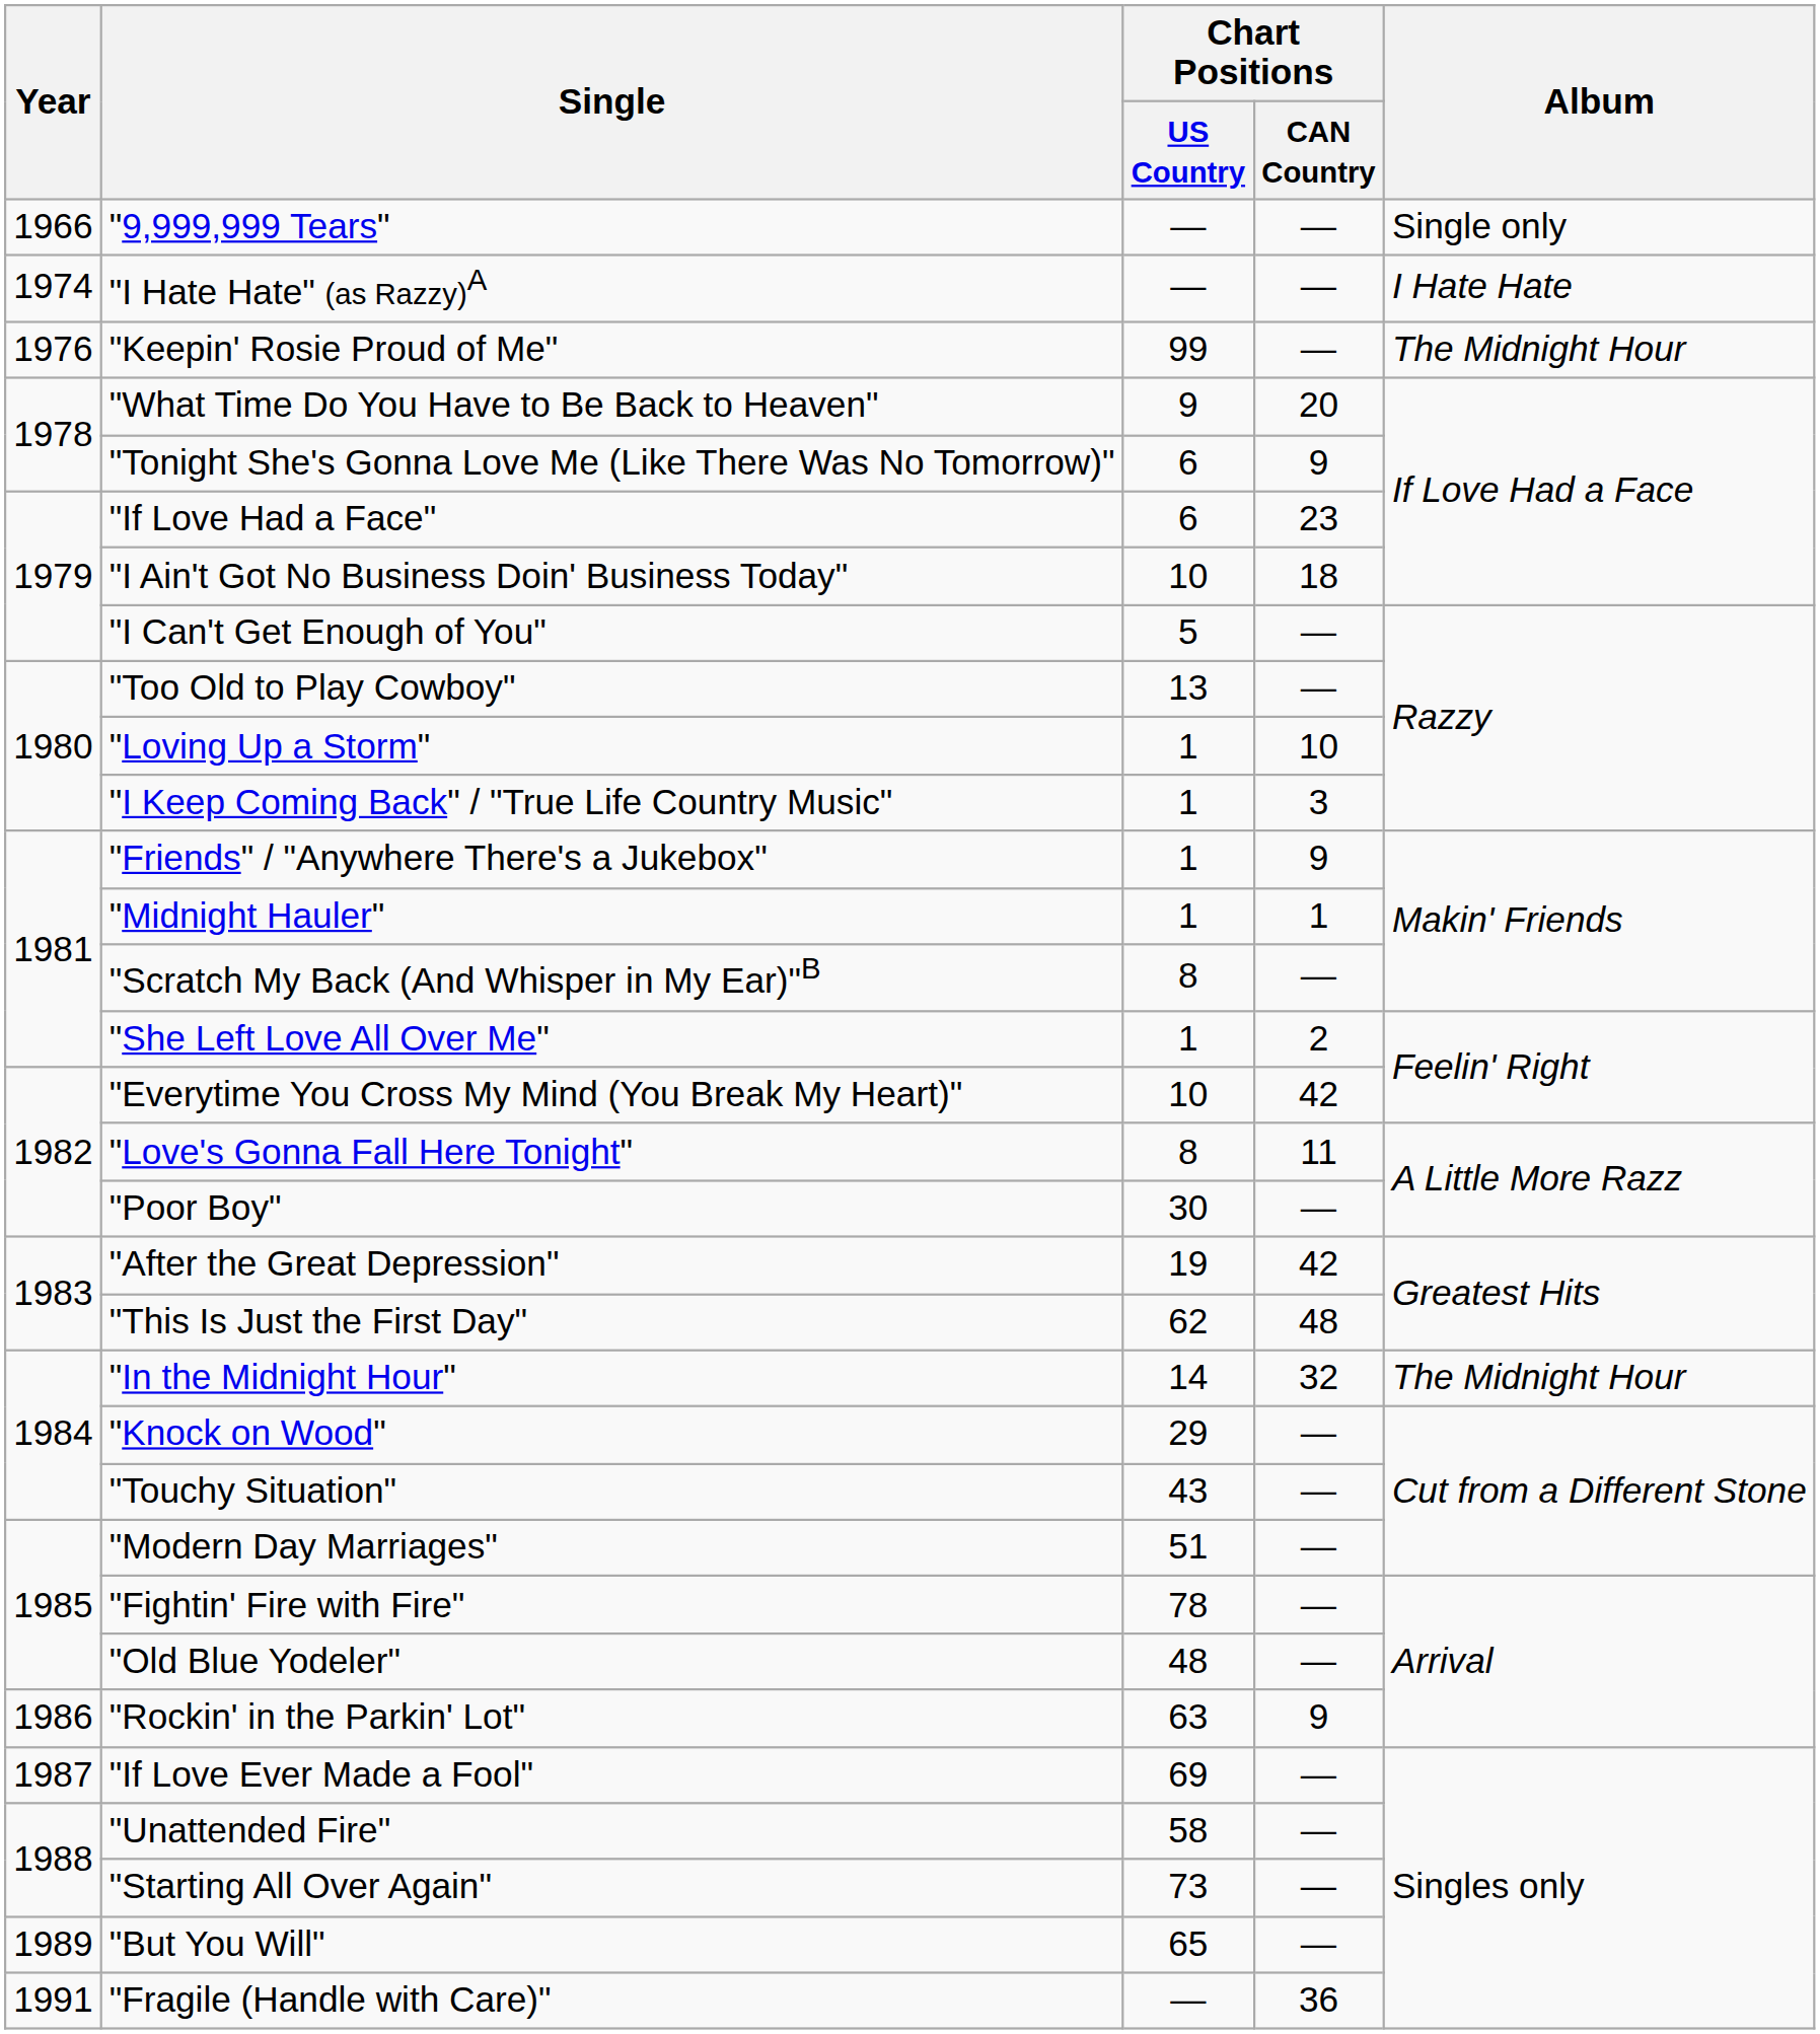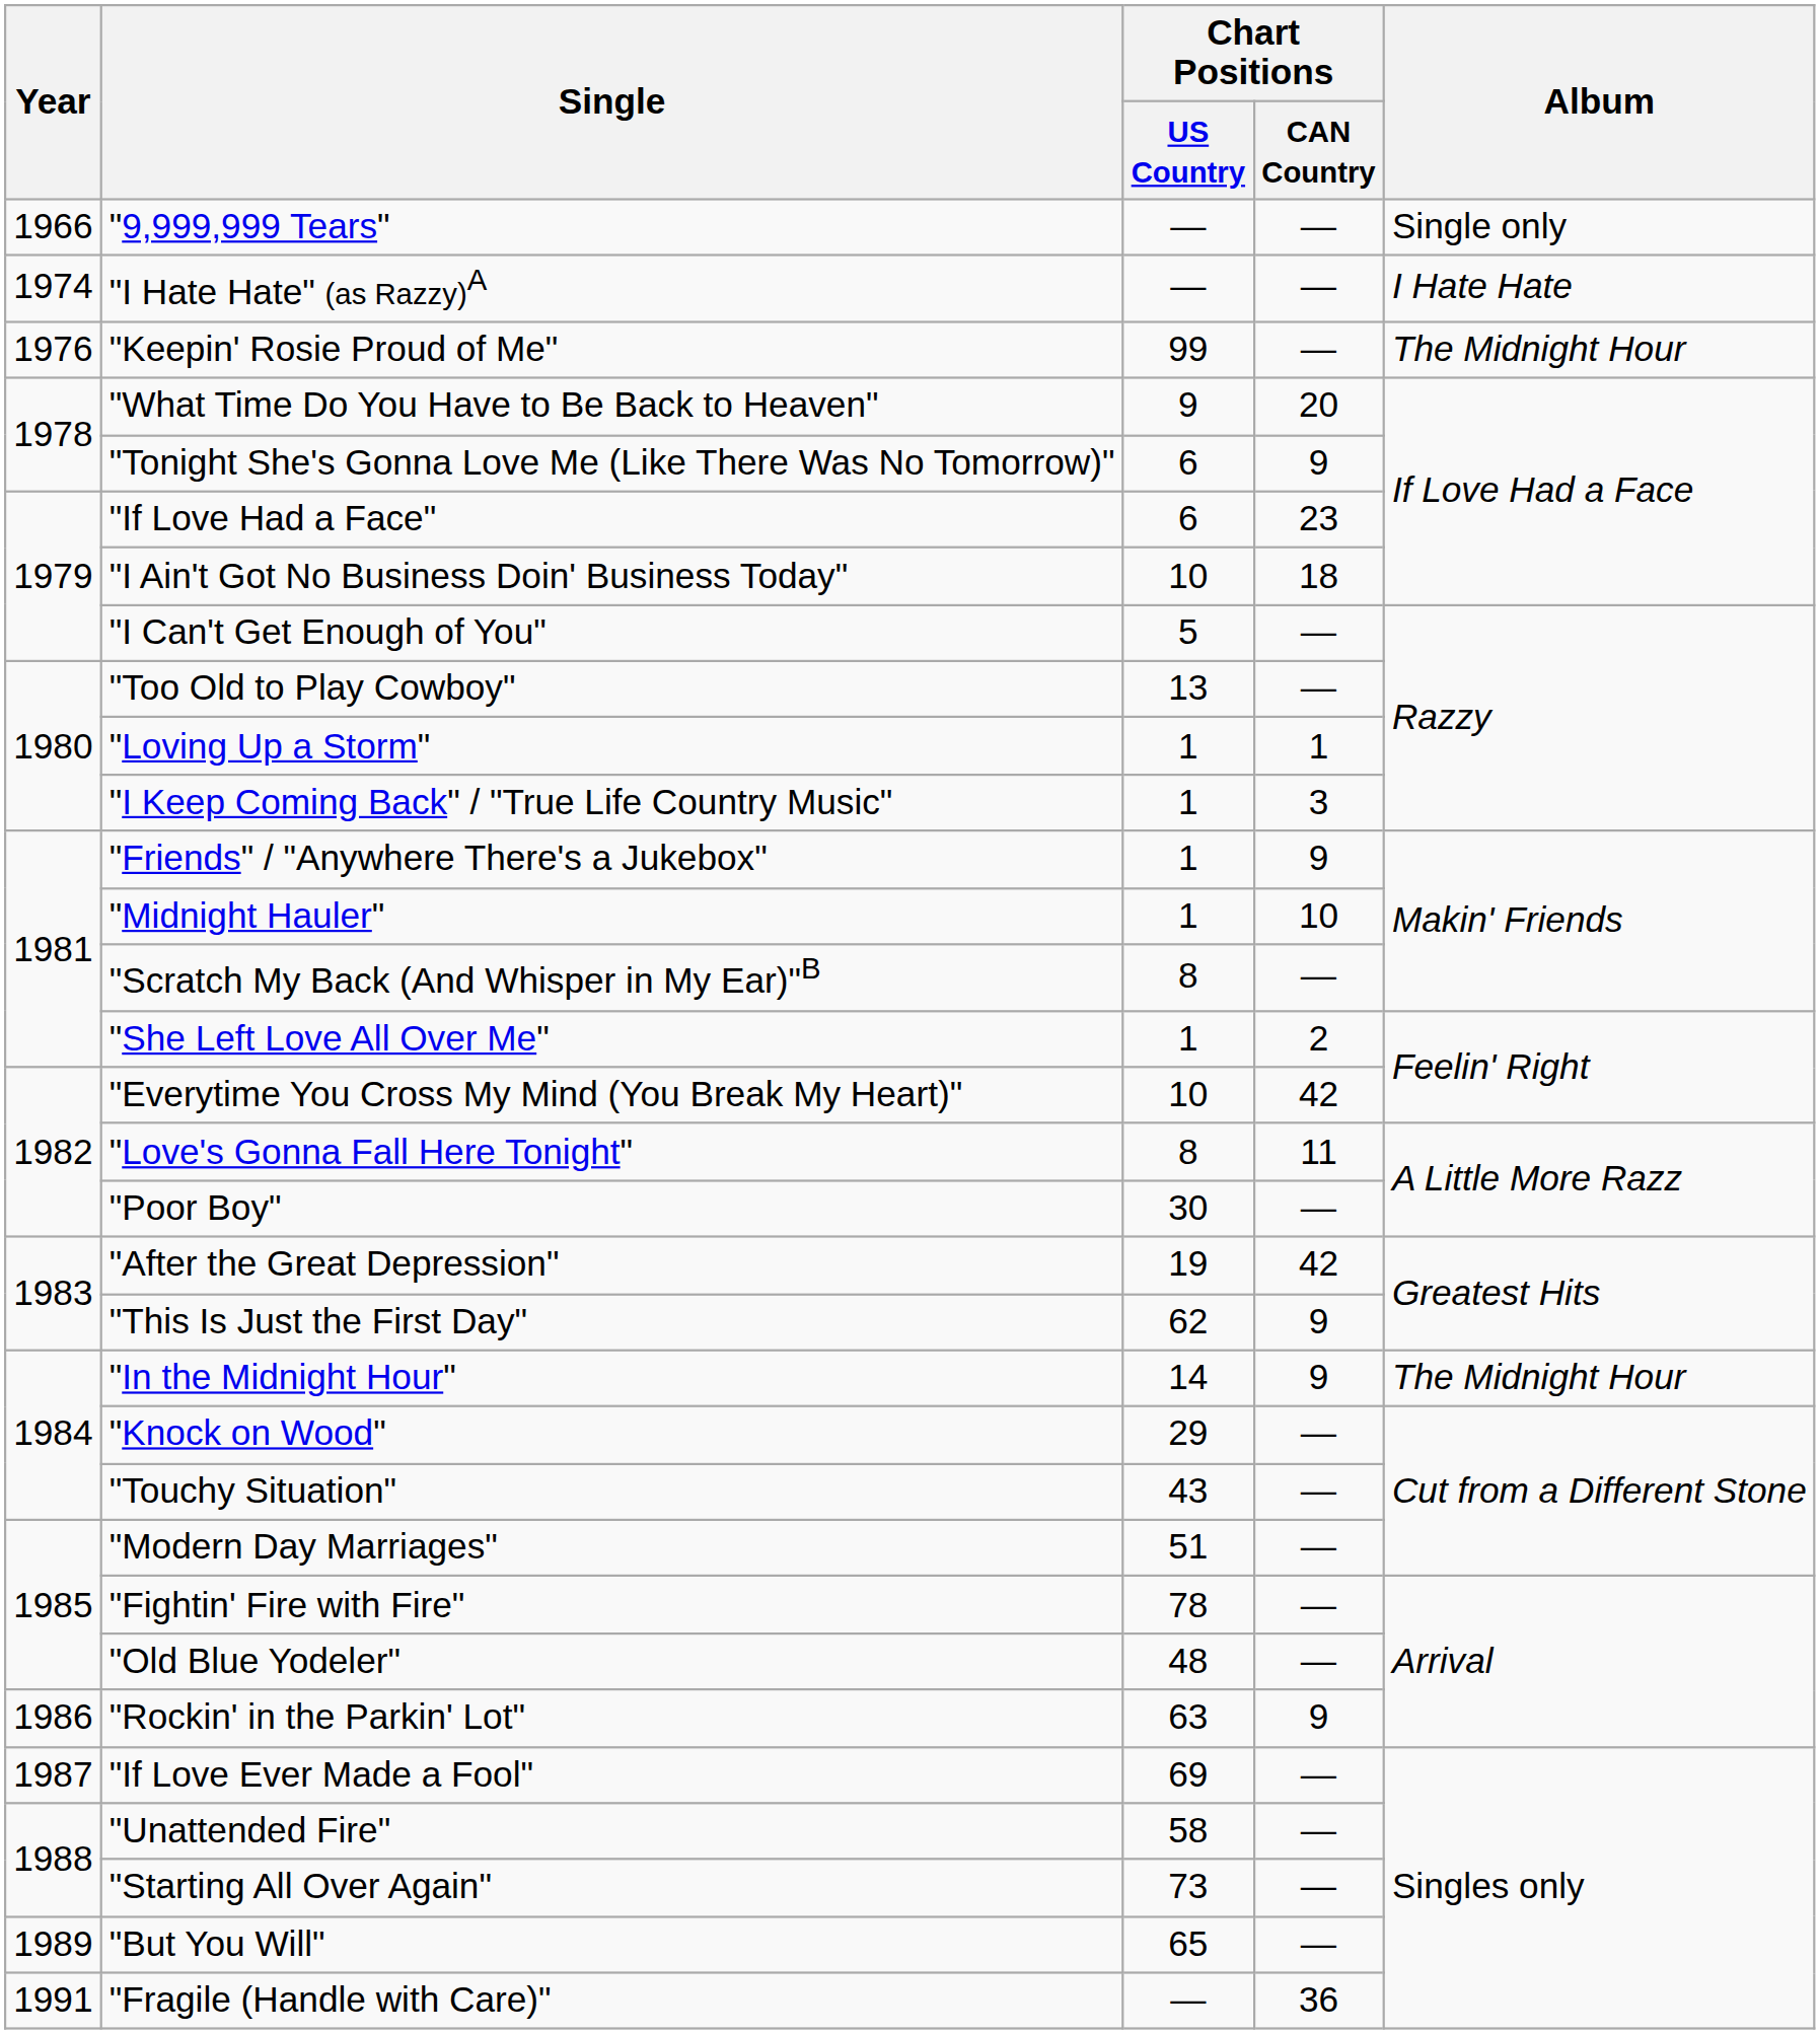"Loving Up a Storm" | Chart Positions / CAN Country: 10 -> 1
"Midnight Hauler" | Chart Positions / CAN Country: 1 -> 10
"This Is Just the First Day" | Chart Positions / CAN Country: 48 -> 9
"In the Midnight Hour" | Chart Positions / CAN Country: 32 -> 9
